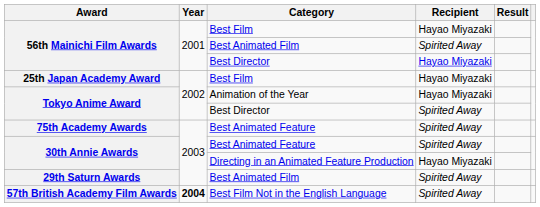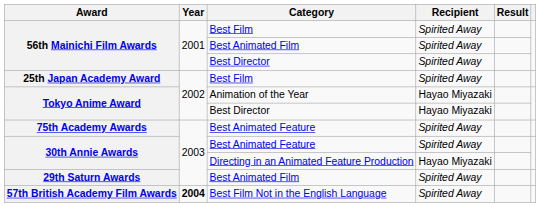56th Mainichi Film Awards / Best Film | Recipient: Hayao Miyazaki -> Spirited Away
56th Mainichi Film Awards / Best Director | Recipient: Hayao Miyazaki -> Spirited Away
25th Japan Academy Award | Recipient: Hayao Miyazaki -> Spirited Away
Tokyo Anime Award / Best Director | Recipient: Spirited Away -> Hayao Miyazaki
